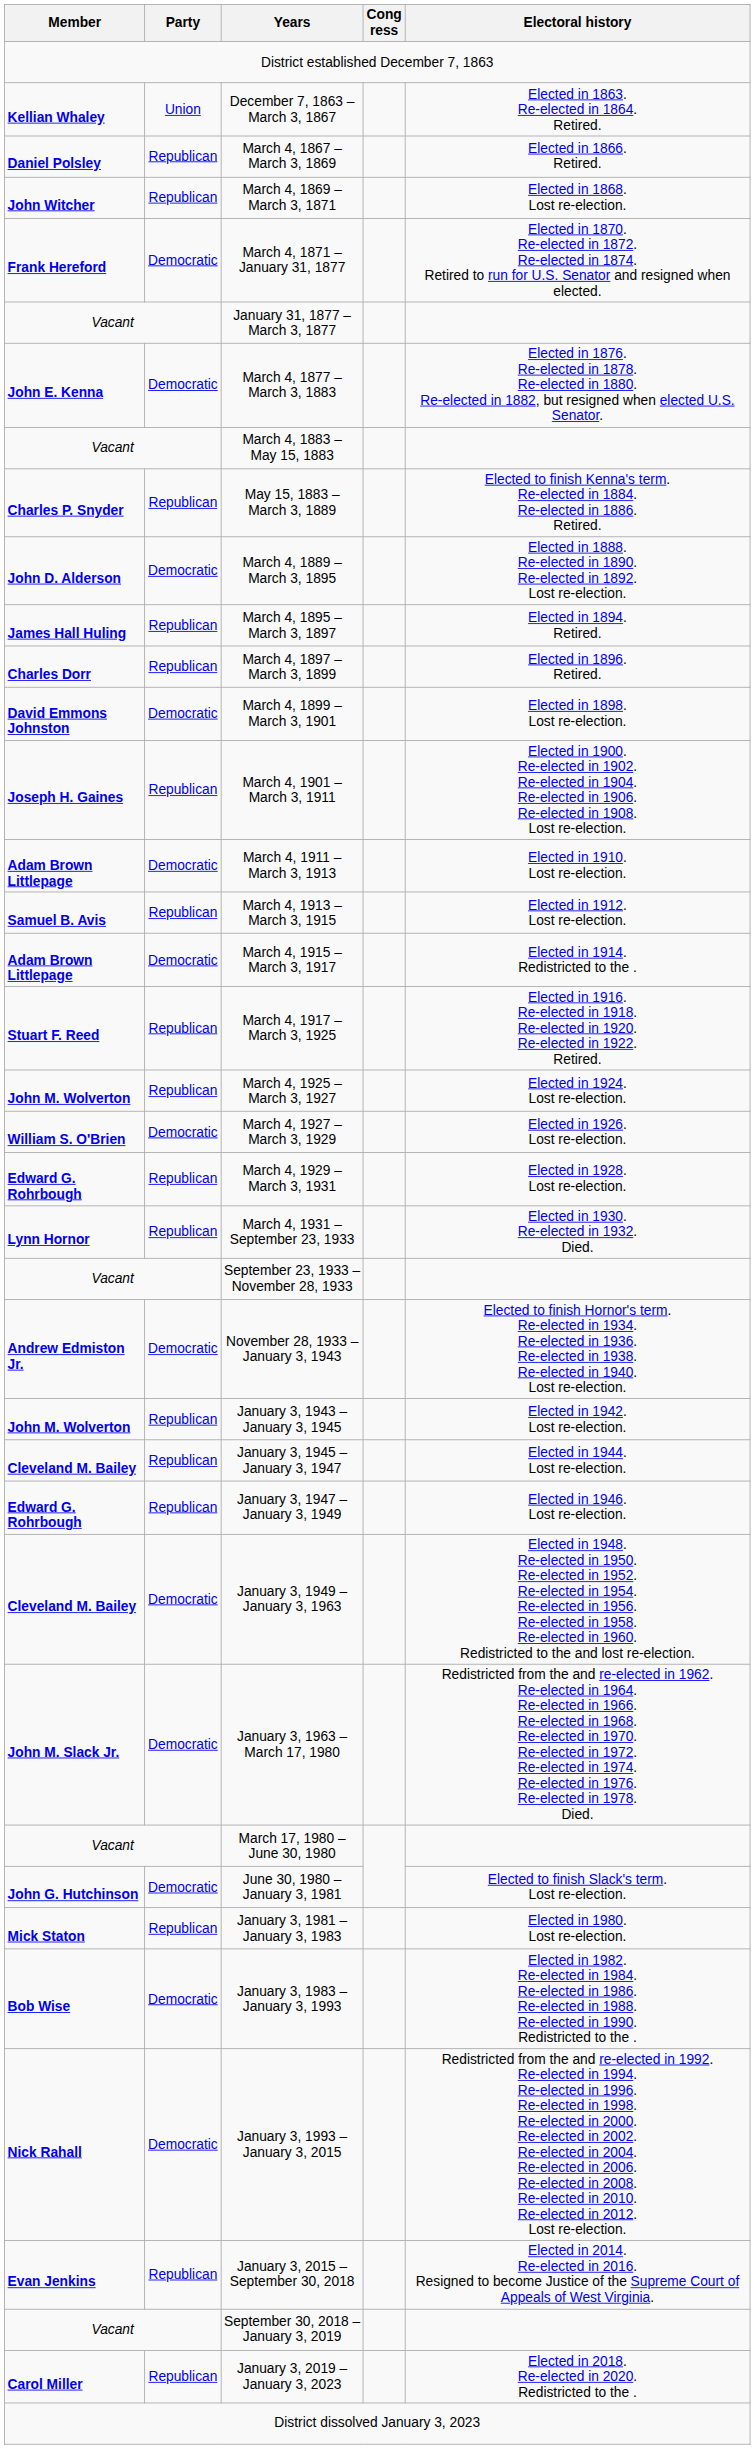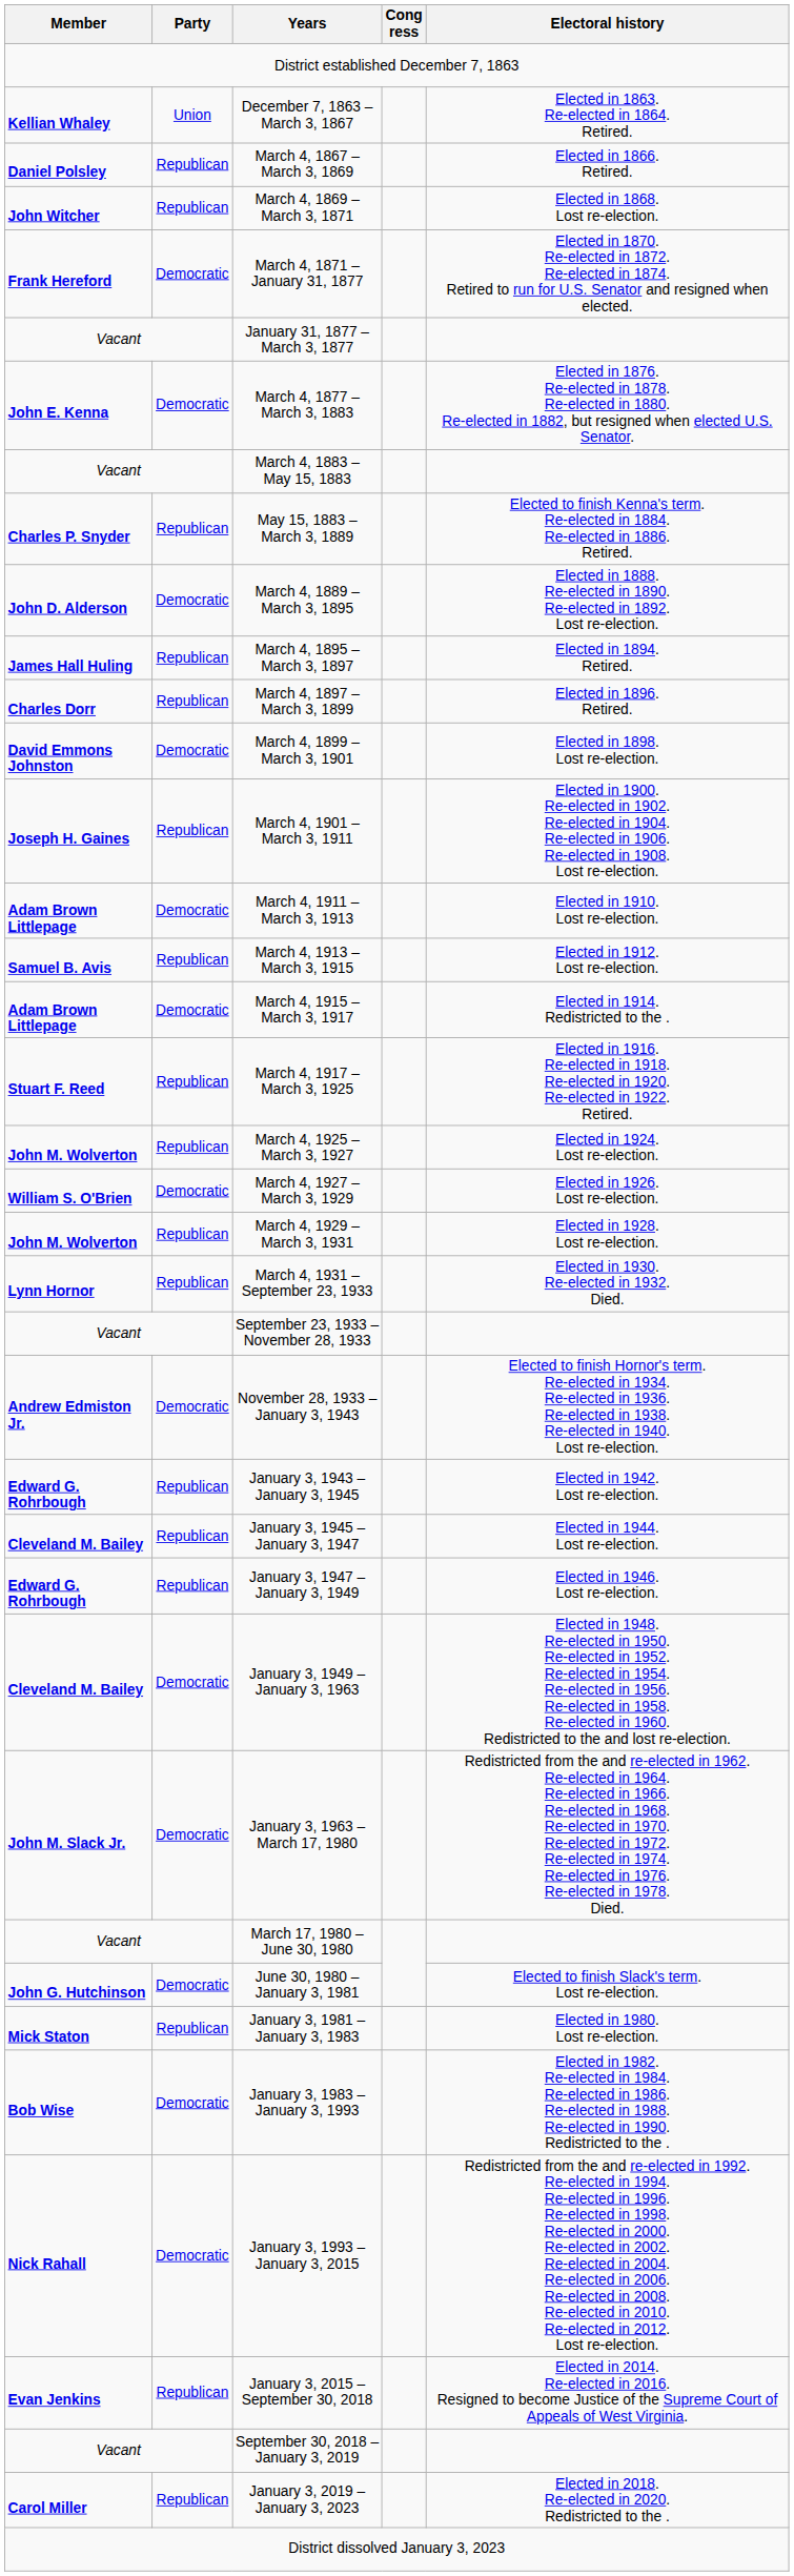March 4, 1929 – March 3, 1931 | Member: Edward G. Rohrbough -> John M. Wolverton
January 3, 1943 – January 3, 1945 | Member: John M. Wolverton -> Edward G. Rohrbough
